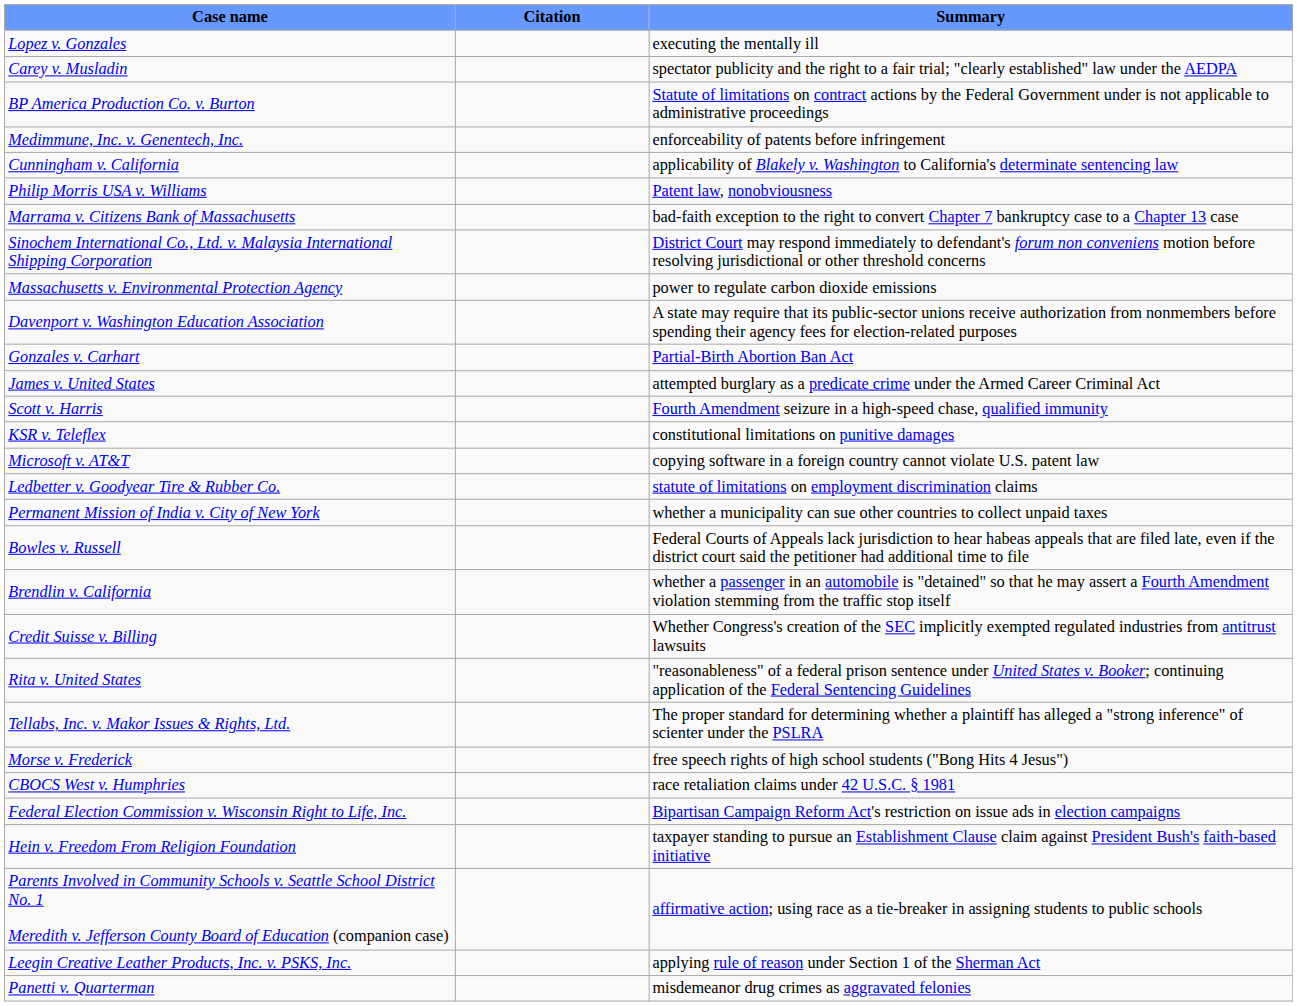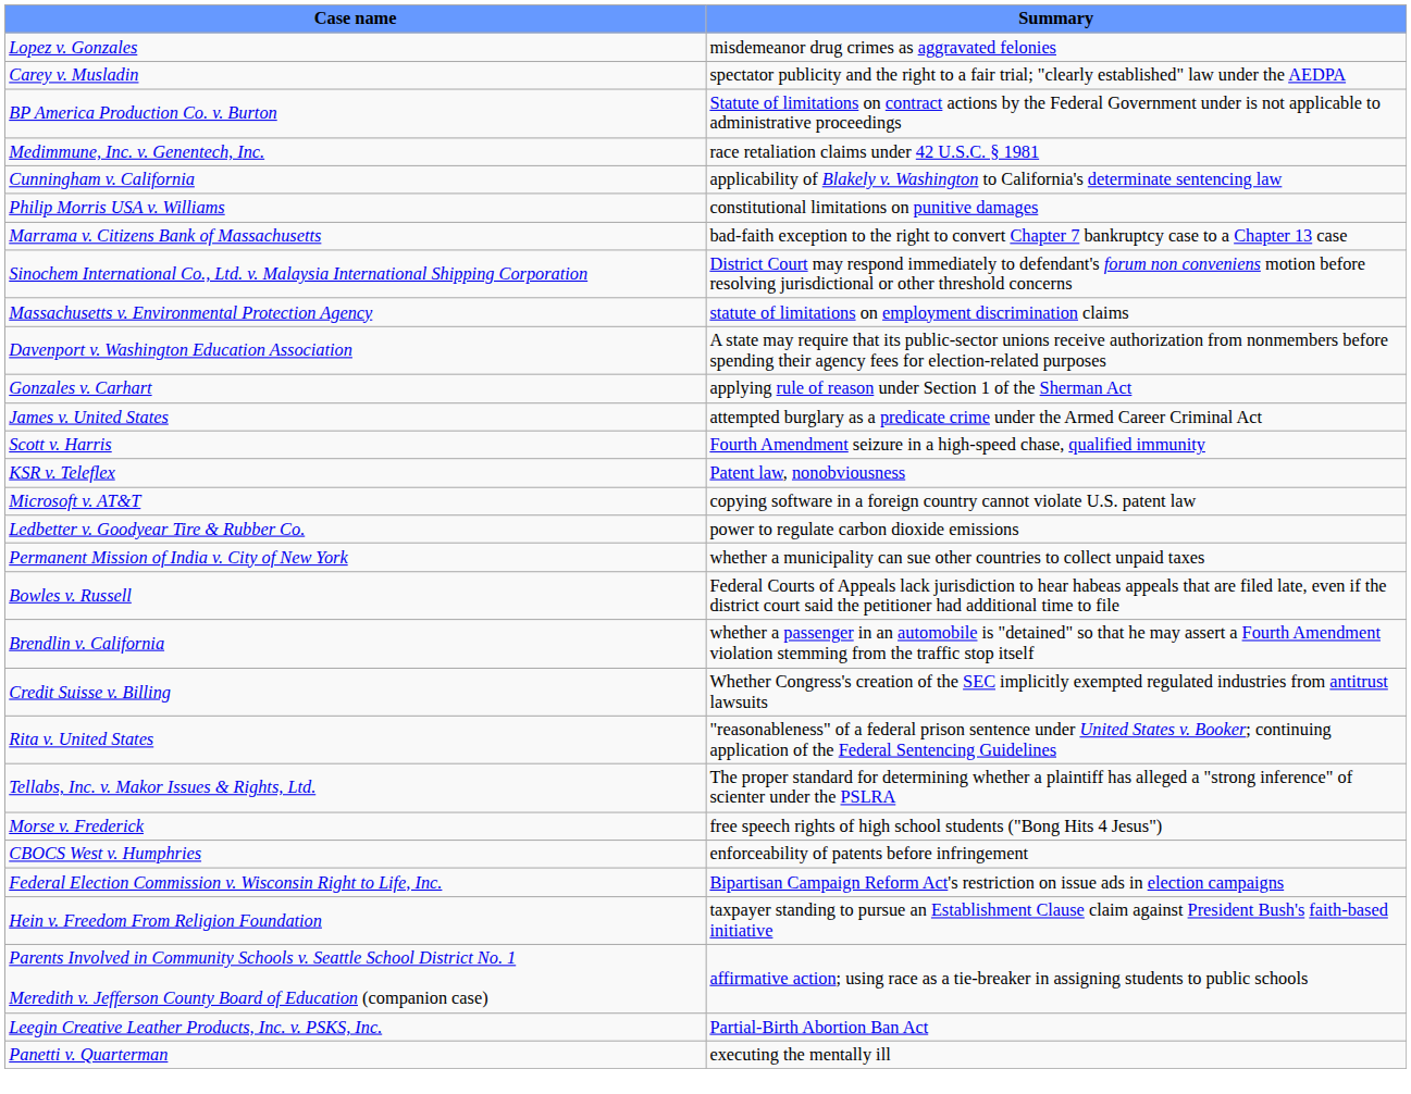- column: Citation
Lopez v. Gonzales | Summary: executing the mentally ill -> misdemeanor drug crimes as aggravated felonies
Medimmune, Inc. v. Genentech, Inc. | Summary: enforceability of patents before infringement -> race retaliation claims under 42 U.S.C. § 1981
Philip Morris USA v. Williams | Summary: Patent law, nonobviousness -> constitutional limitations on punitive damages
Massachusetts v. Environmental Protection Agency | Summary: power to regulate carbon dioxide emissions -> statute of limitations on employment discrimination claims
Gonzales v. Carhart | Summary: Partial-Birth Abortion Ban Act -> applying rule of reason under Section 1 of the Sherman Act
KSR v. Teleflex | Summary: constitutional limitations on punitive damages -> Patent law, nonobviousness
Ledbetter v. Goodyear Tire & Rubber Co. | Summary: statute of limitations on employment discrimination claims -> power to regulate carbon dioxide emissions
CBOCS West v. Humphries | Summary: race retaliation claims under 42 U.S.C. § 1981 -> enforceability of patents before infringement
Leegin Creative Leather Products, Inc. v. PSKS, Inc. | Summary: applying rule of reason under Section 1 of the Sherman Act -> Partial-Birth Abortion Ban Act
Panetti v. Quarterman | Summary: misdemeanor drug crimes as aggravated felonies -> executing the mentally ill
